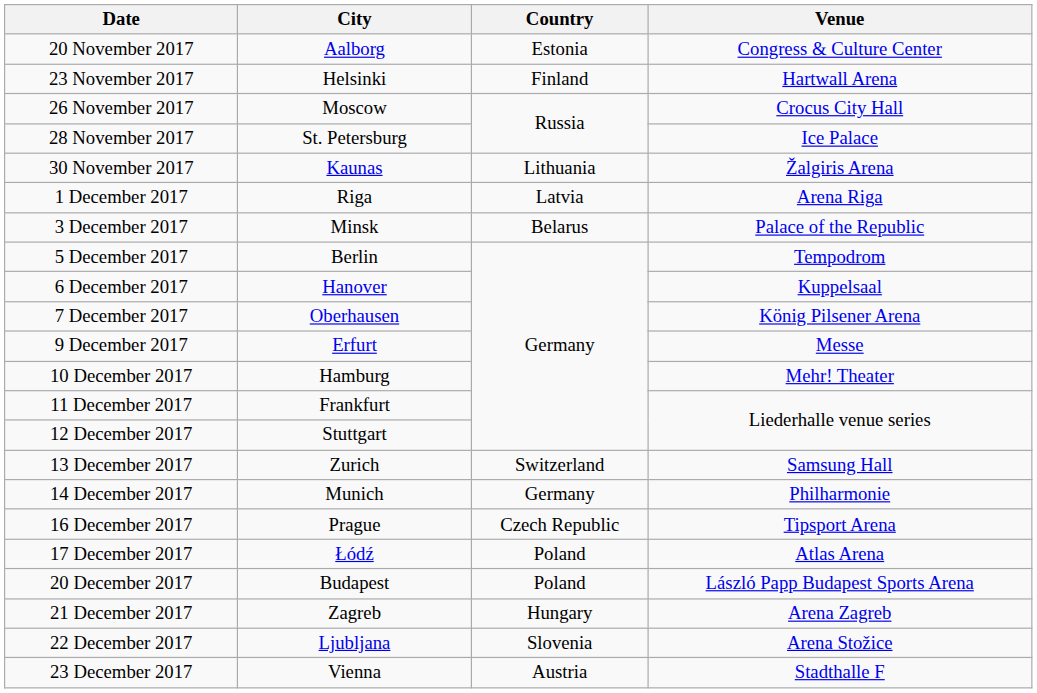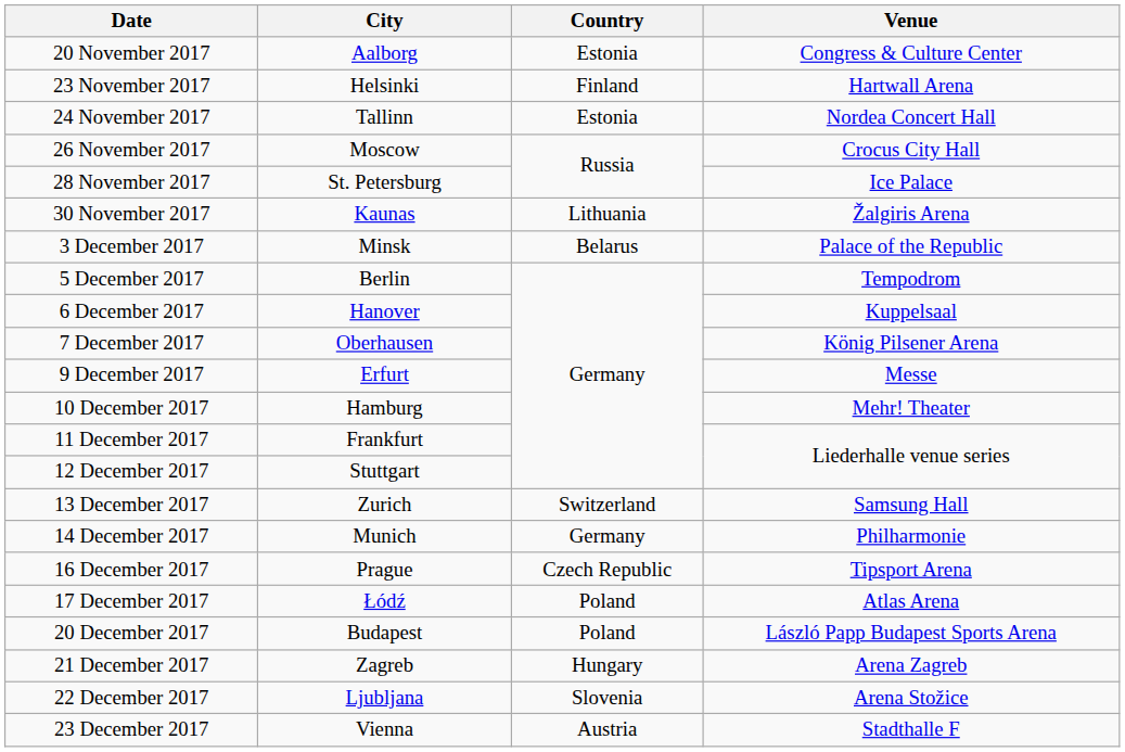+ row: 24 November 2017 | Tallinn | Estonia | Nordea Concert Hall
- row: 1 December 2017 | Riga | Latvia | Arena Riga
